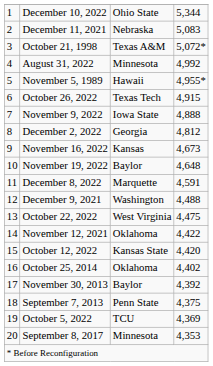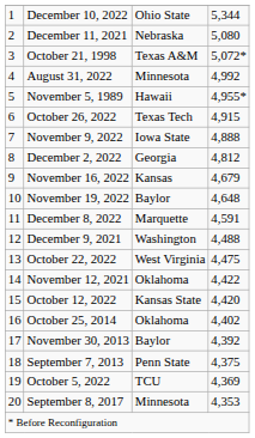December 11, 2021 | column 4: 5,083 -> 5,080
November 16, 2022 | column 4: 4,673 -> 4,679
